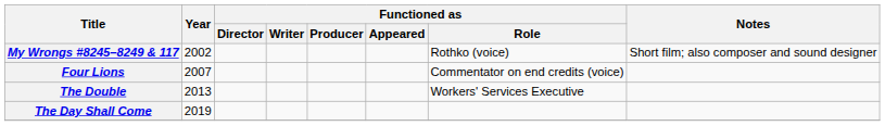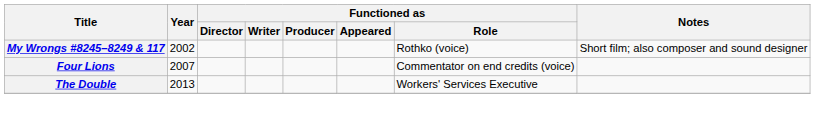- row: The Day Shall Come | 2019
